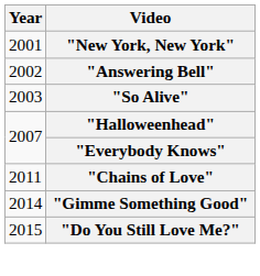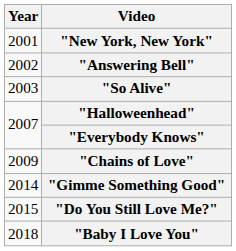"Chains of Love" | Year: 2011 -> 2009
+ row: 2018 | "Baby I Love You"
